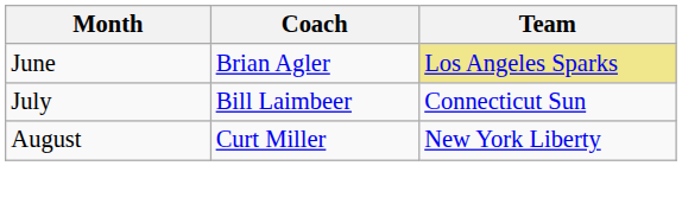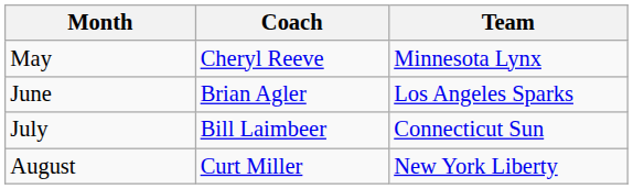+ row: May | Cheryl Reeve | Minnesota Lynx
June | Team: khaki background -> no background
